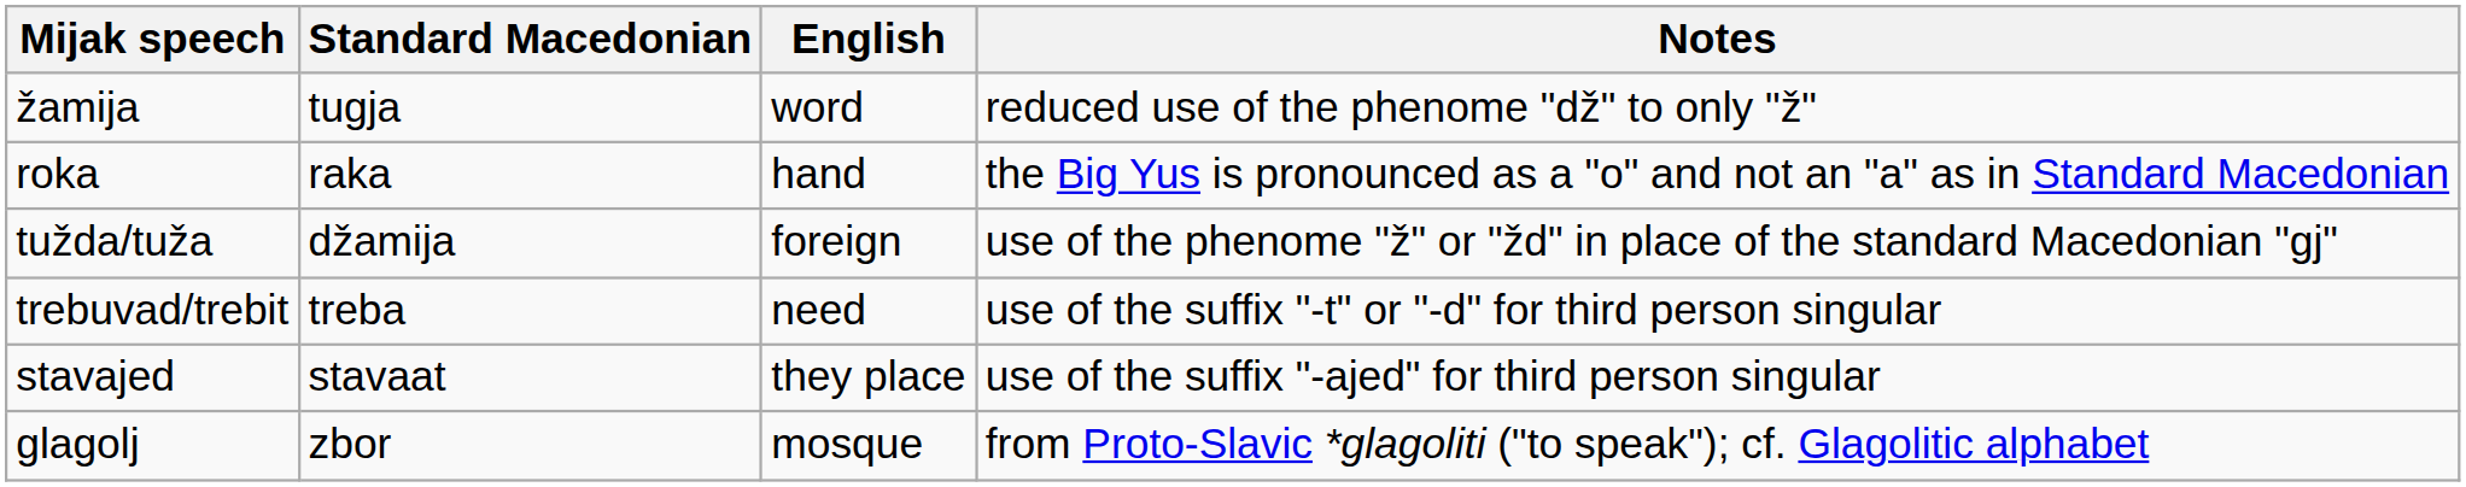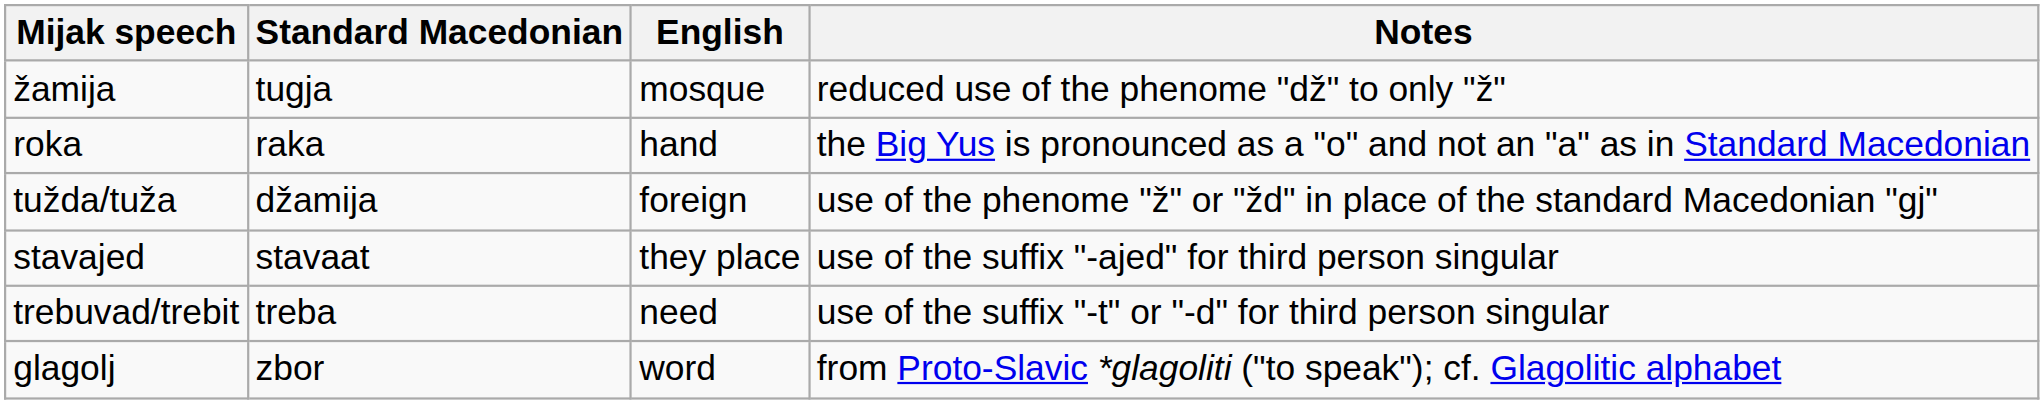žamija | English: word -> mosque
rows swapped: trebuvad/trebit <-> stavajed
glagolj | English: mosque -> word
